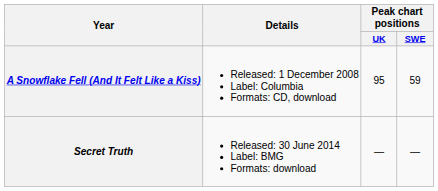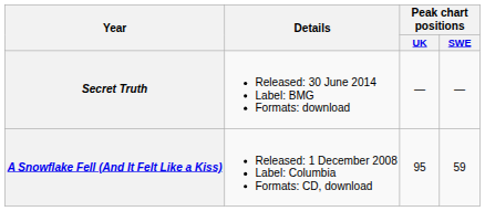rows swapped: A Snowflake Fell (And It Felt Like a Kiss) <-> Secret Truth
